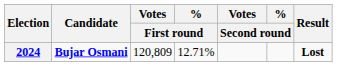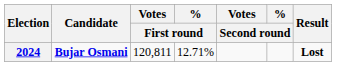2024 | Votes / First round: 120,809 -> 120,811
